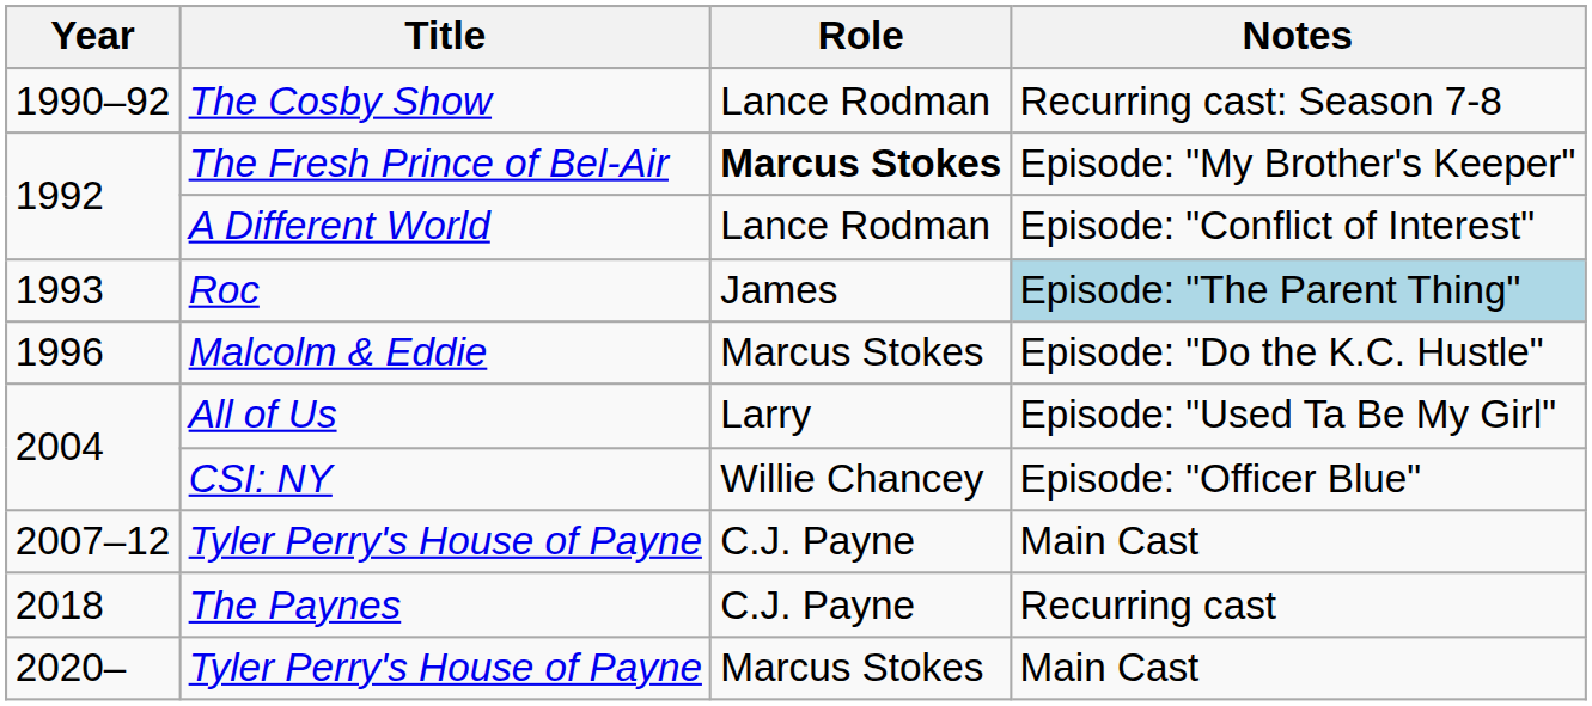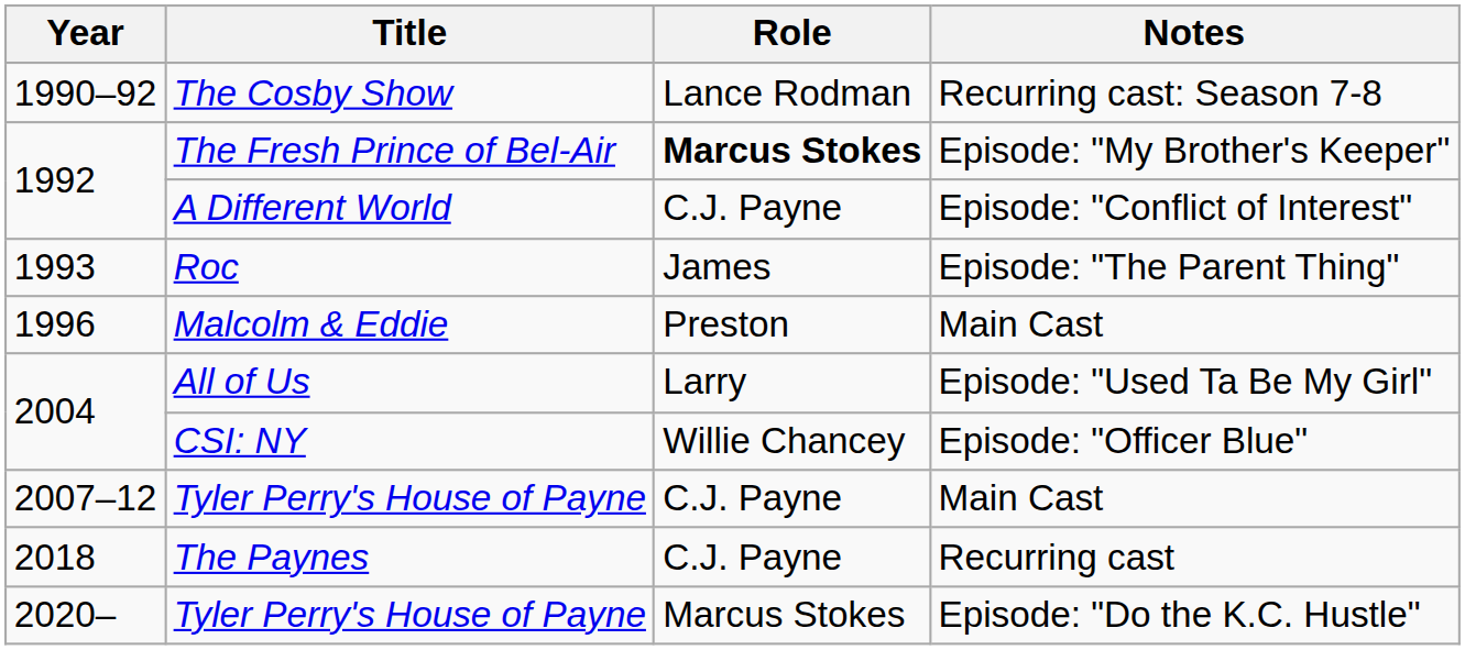A Different World | Role: Lance Rodman -> C.J. Payne
Roc | Notes: lightblue background -> no background
Malcolm & Eddie | Role: Marcus Stokes -> Preston
Malcolm & Eddie | Notes: Episode: "Do the K.C. Hustle" -> Main Cast
2020– / Tyler Perry's House of Payne | Notes: Main Cast -> Episode: "Do the K.C. Hustle"
